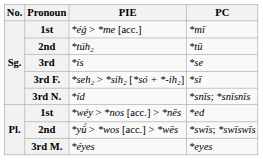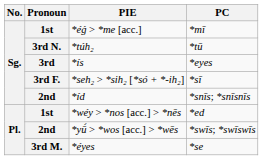*túh₂ | Pronoun: 2nd -> 3rd N.
*ís | PC: *se -> *eyes
*íd | Pronoun: 3rd N. -> 2nd
*éyes | PC: *eyes -> *se
